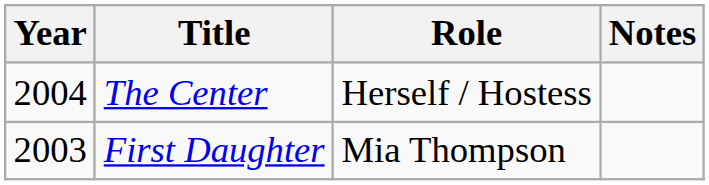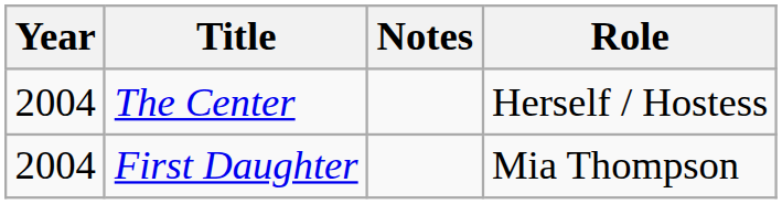columns swapped: Role <-> Notes
First Daughter | Year: 2003 -> 2004
